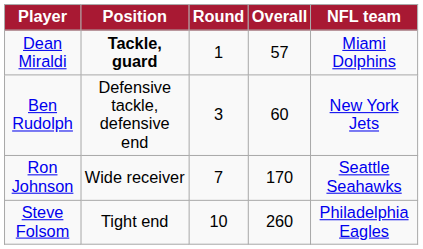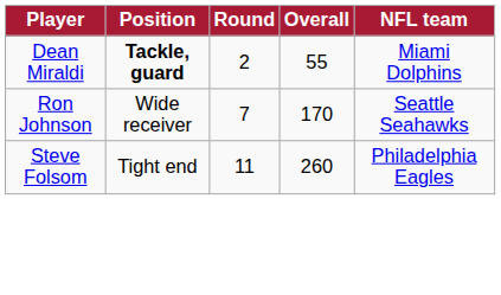Dean Miraldi | Round: 1 -> 2
Dean Miraldi | Overall: 57 -> 55
- row: Ben Rudolph | Defensive tackle, defensive end | 3 | 60 | New York Jets
Steve Folsom | Round: 10 -> 11
